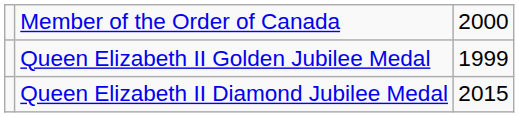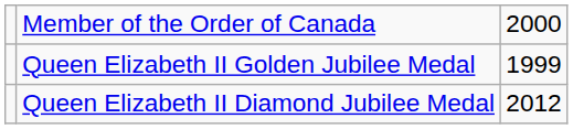Queen Elizabeth II Diamond Jubilee Medal | column 3: 2015 -> 2012
